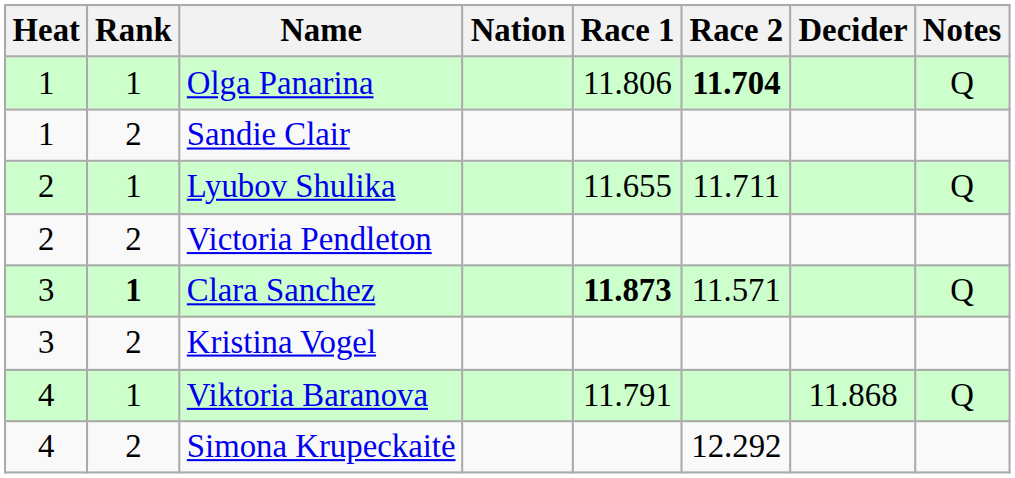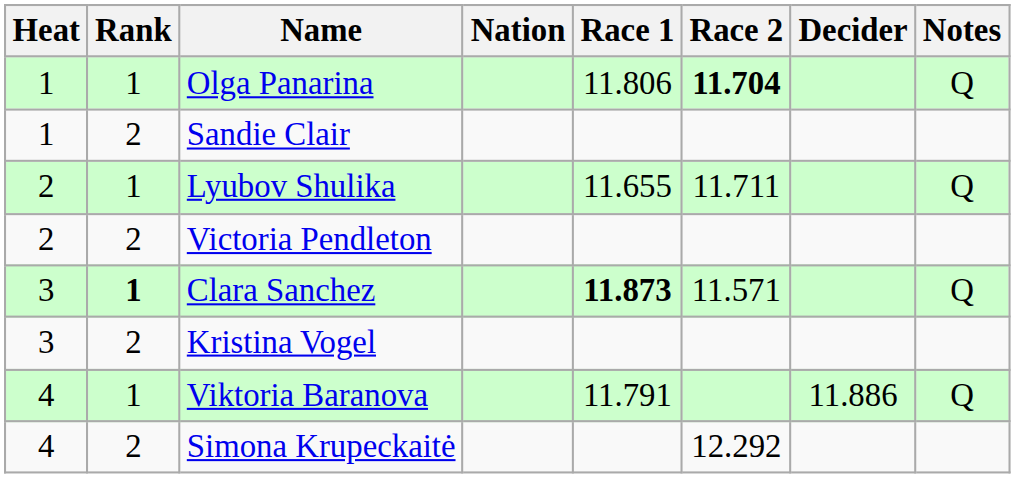Viktoria Baranova | Decider: 11.868 -> 11.886
